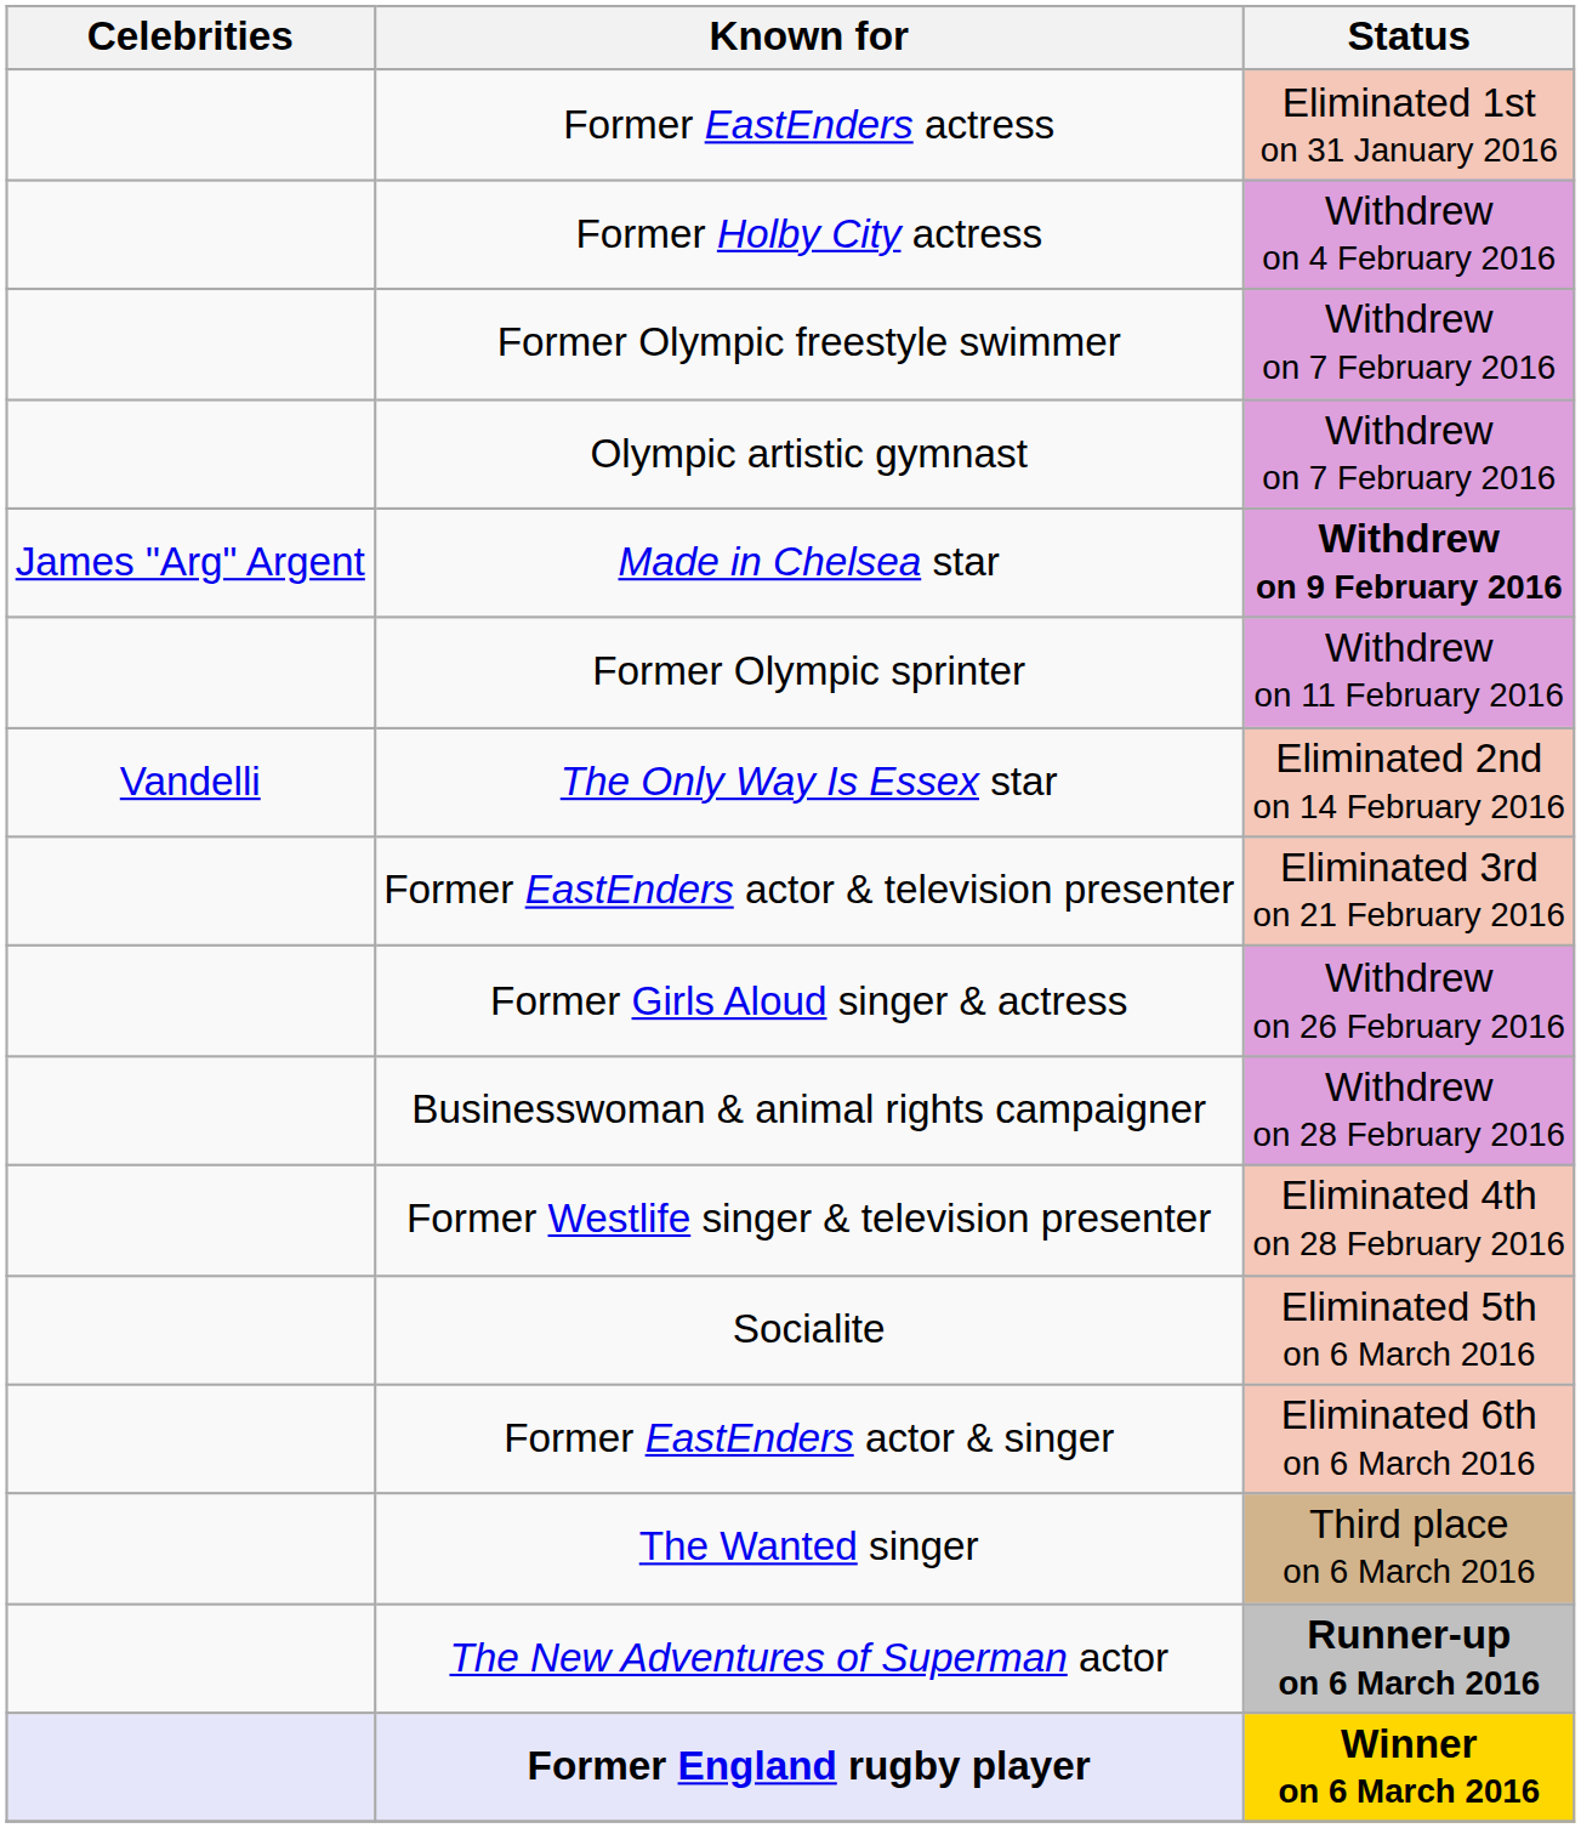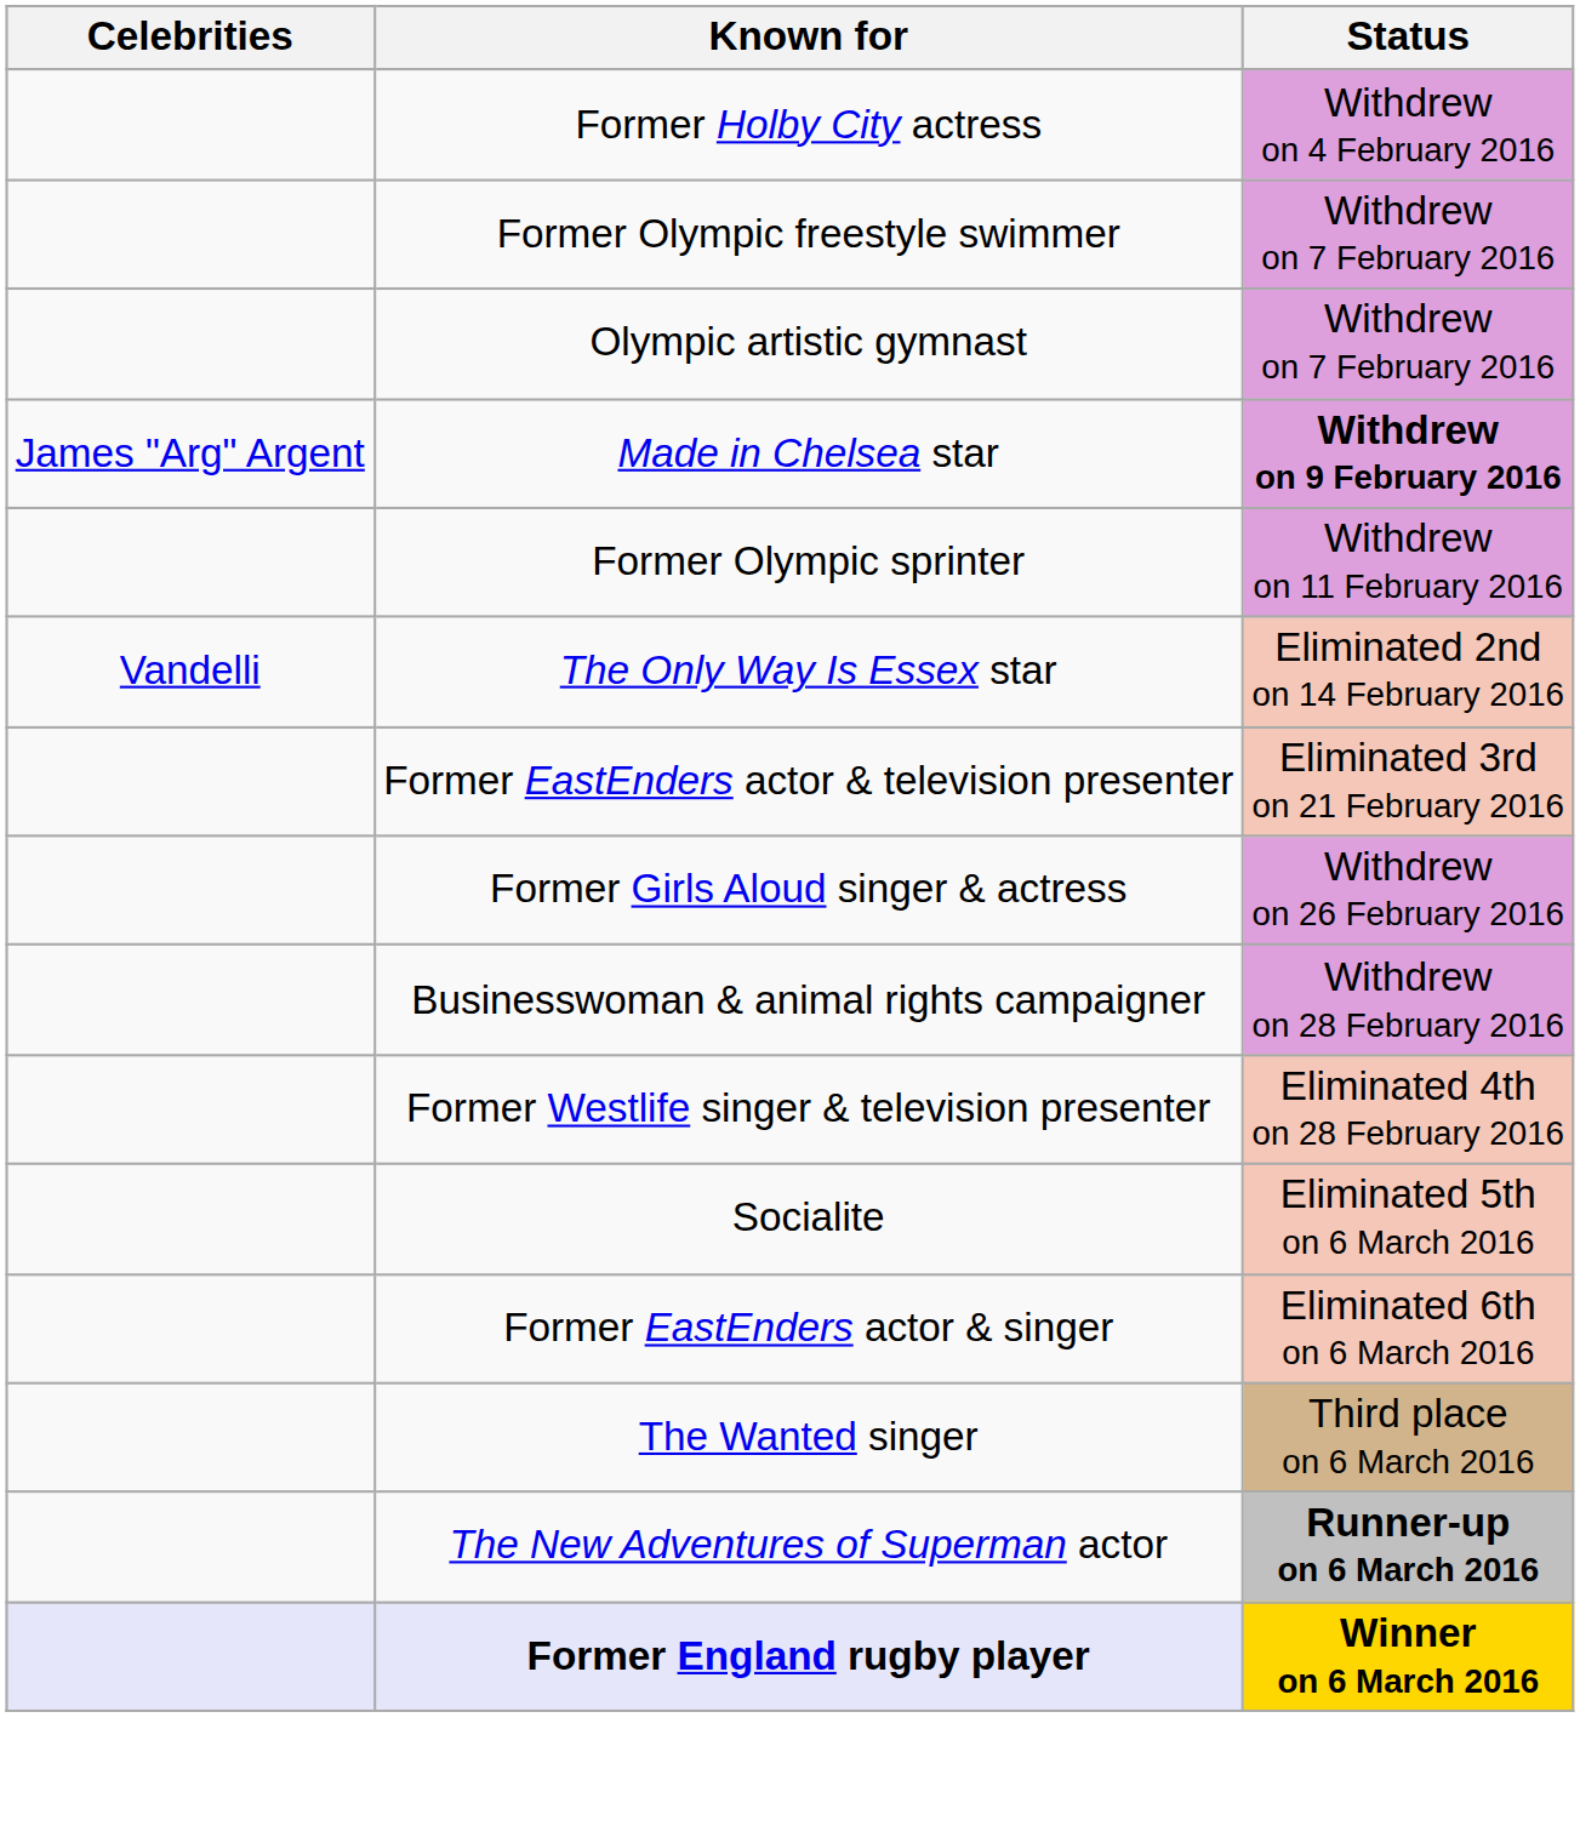- row: Former EastEnders actress | Eliminated 1st on 31 January 2016
